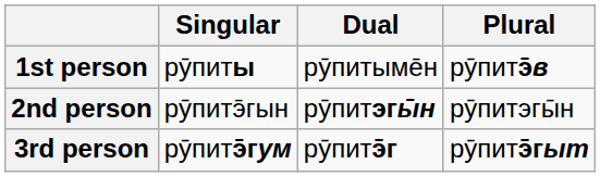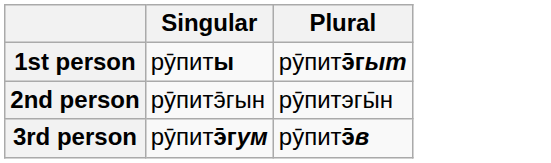- column: Dual | рӯпитыме̄н | рӯпитэгы̄н | рӯпитэ̄г
1st person | Plural: рӯпитэ̄в -> рӯпитэ̄гыт
3rd person | Plural: рӯпитэ̄гыт -> рӯпитэ̄в
